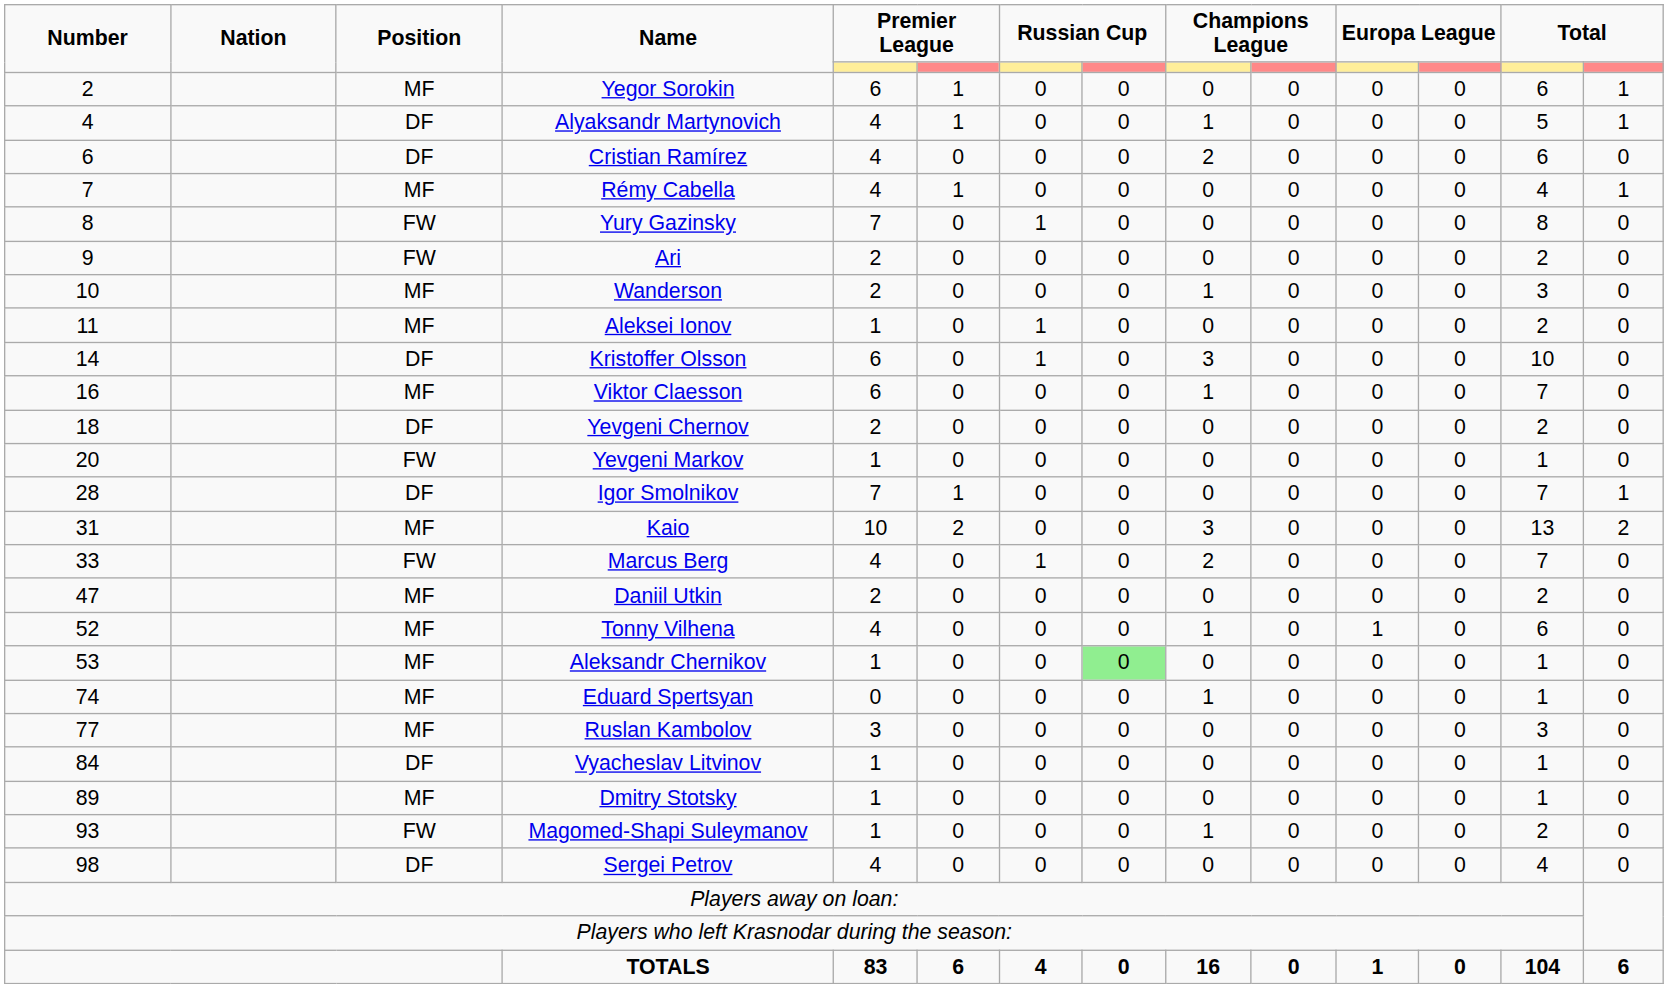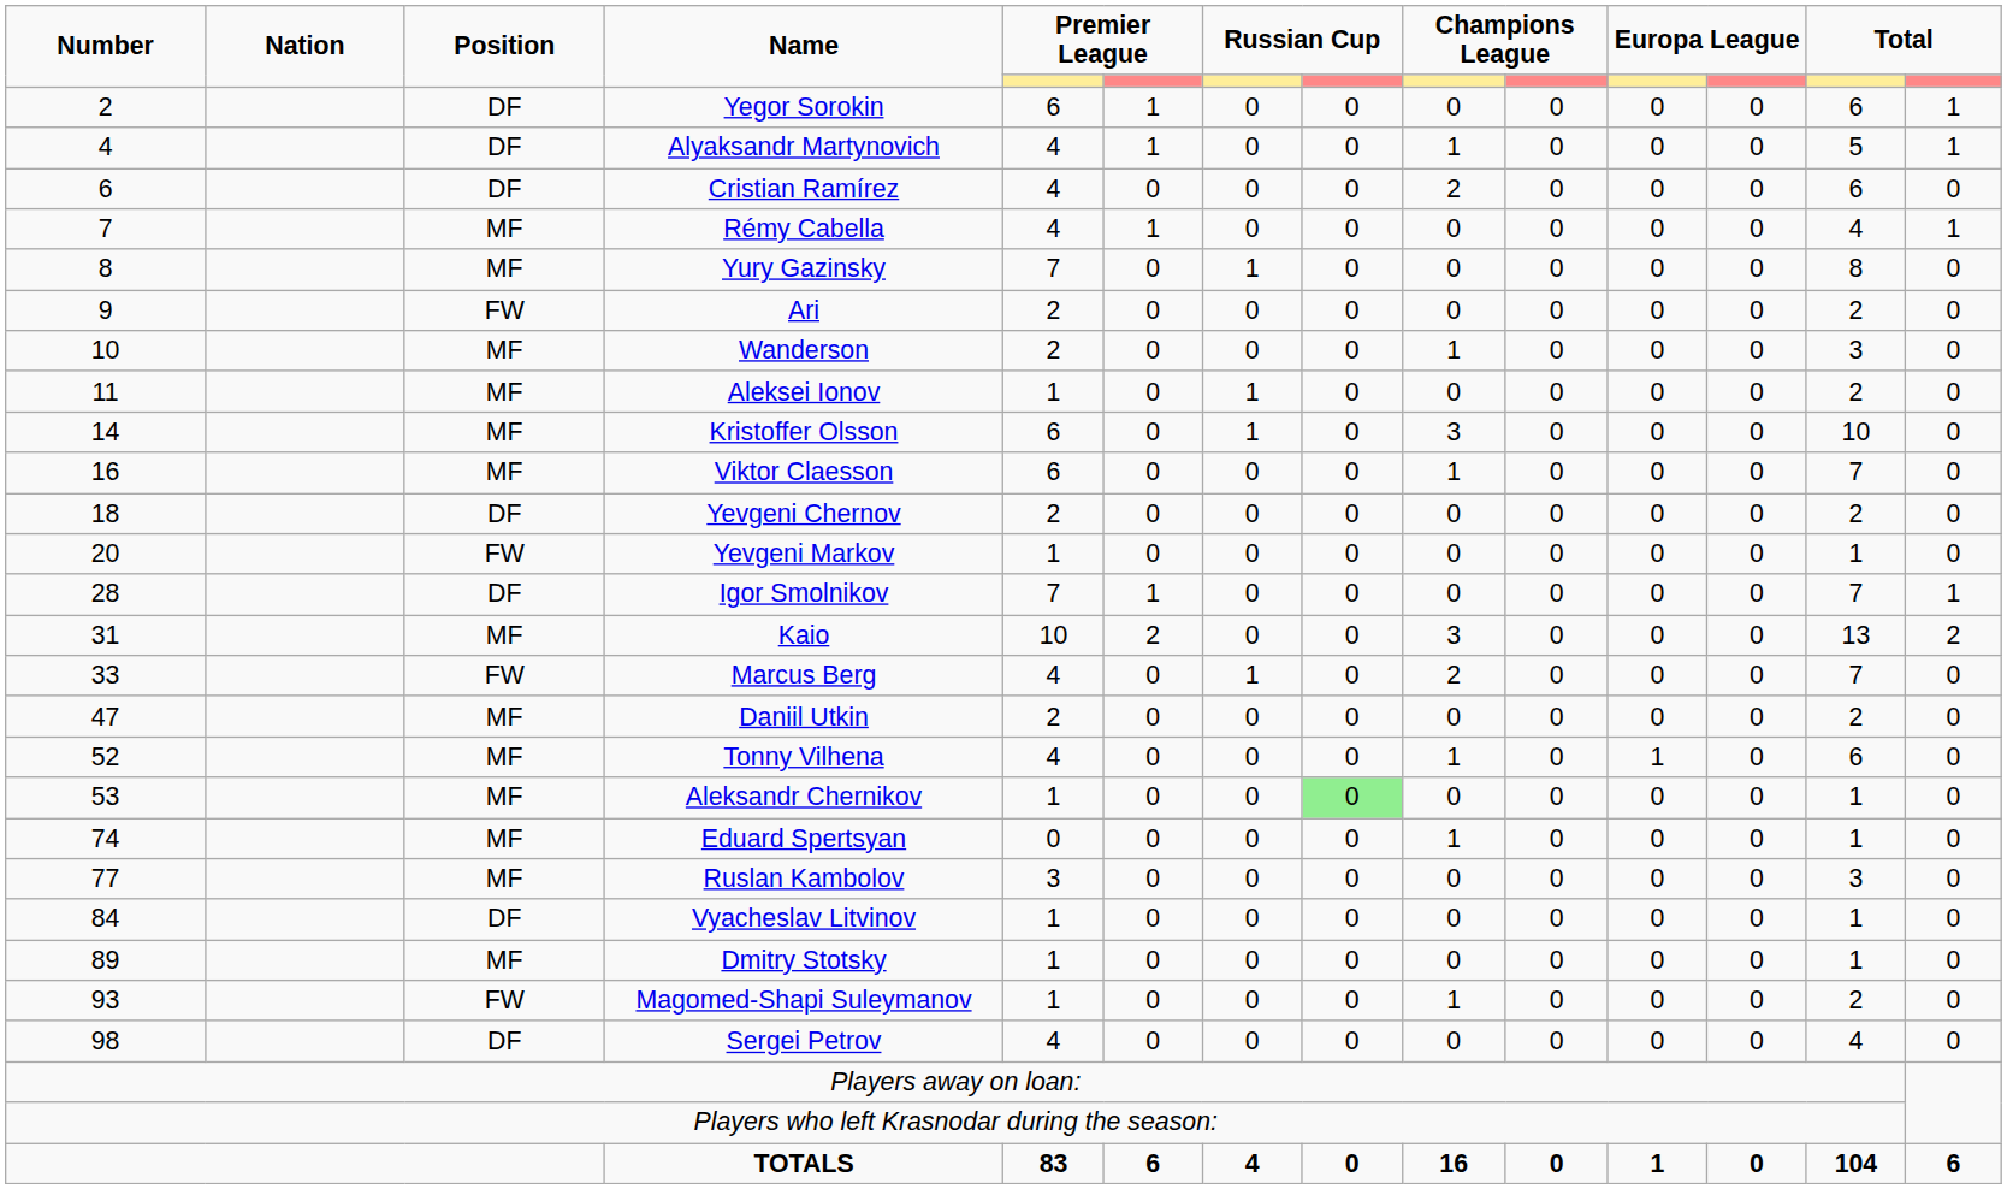Yegor Sorokin | Position: MF -> DF
Yury Gazinsky | Position: FW -> MF
Kristoffer Olsson | Position: DF -> MF
